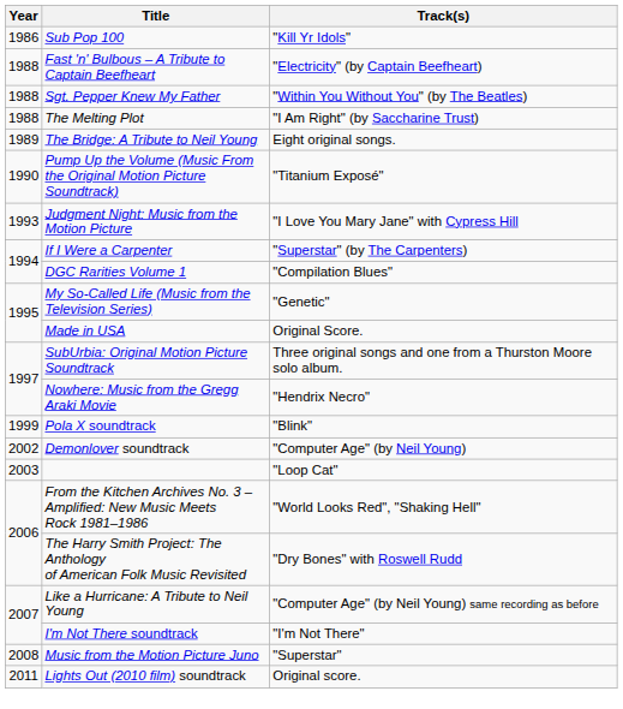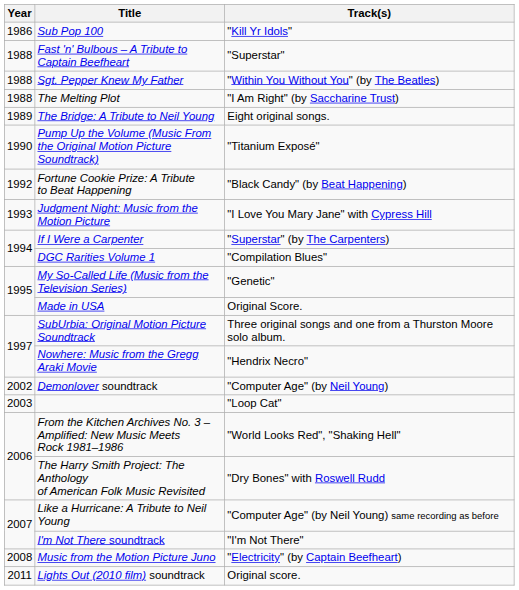Fast 'n' Bulbous – A Tribute to Captain Beefheart | Track(s): "Electricity" (by Captain Beefheart) -> "Superstar"
+ row: 1992 | Fortune Cookie Prize: A Tribute to Beat Happening | "Black Candy" (by Beat Happening)
- row: 1999 | Pola X soundtrack | "Blink"
Music from the Motion Picture Juno | Track(s): "Superstar" -> "Electricity" (by Captain Beefheart)
